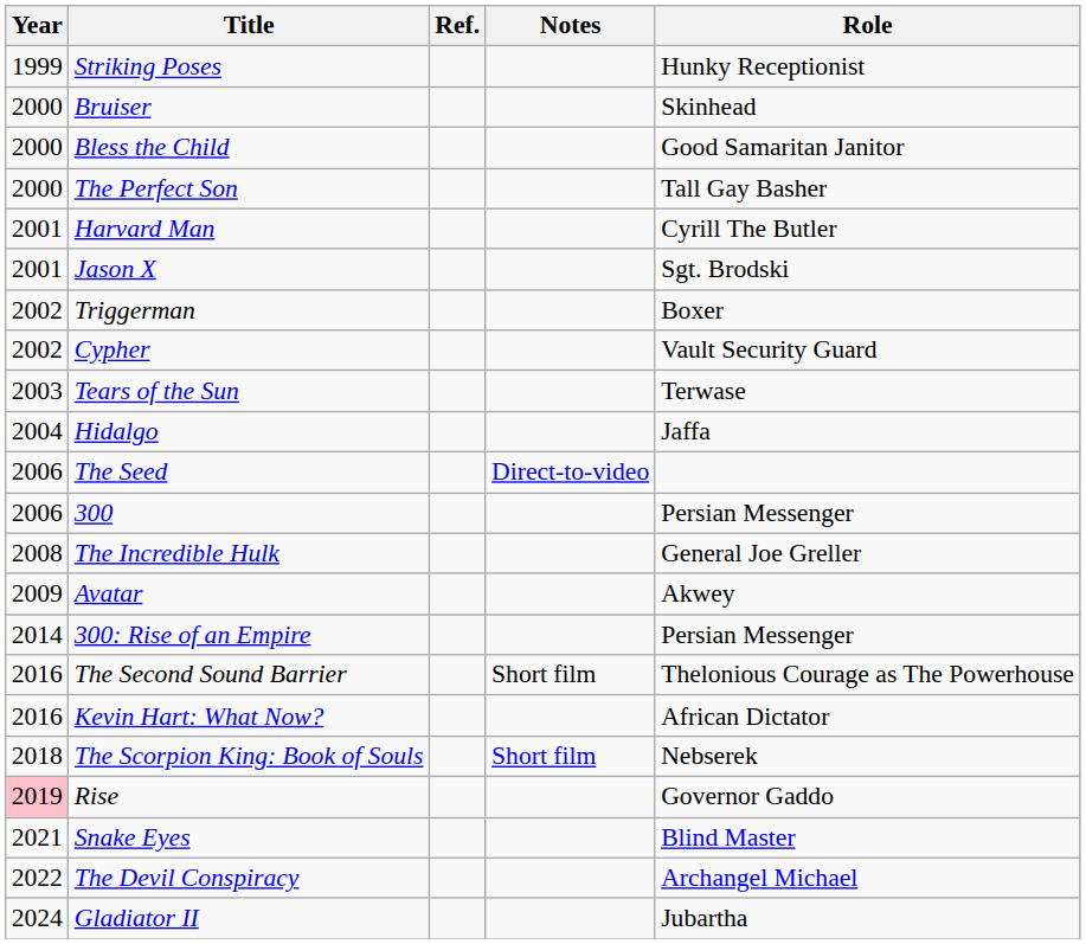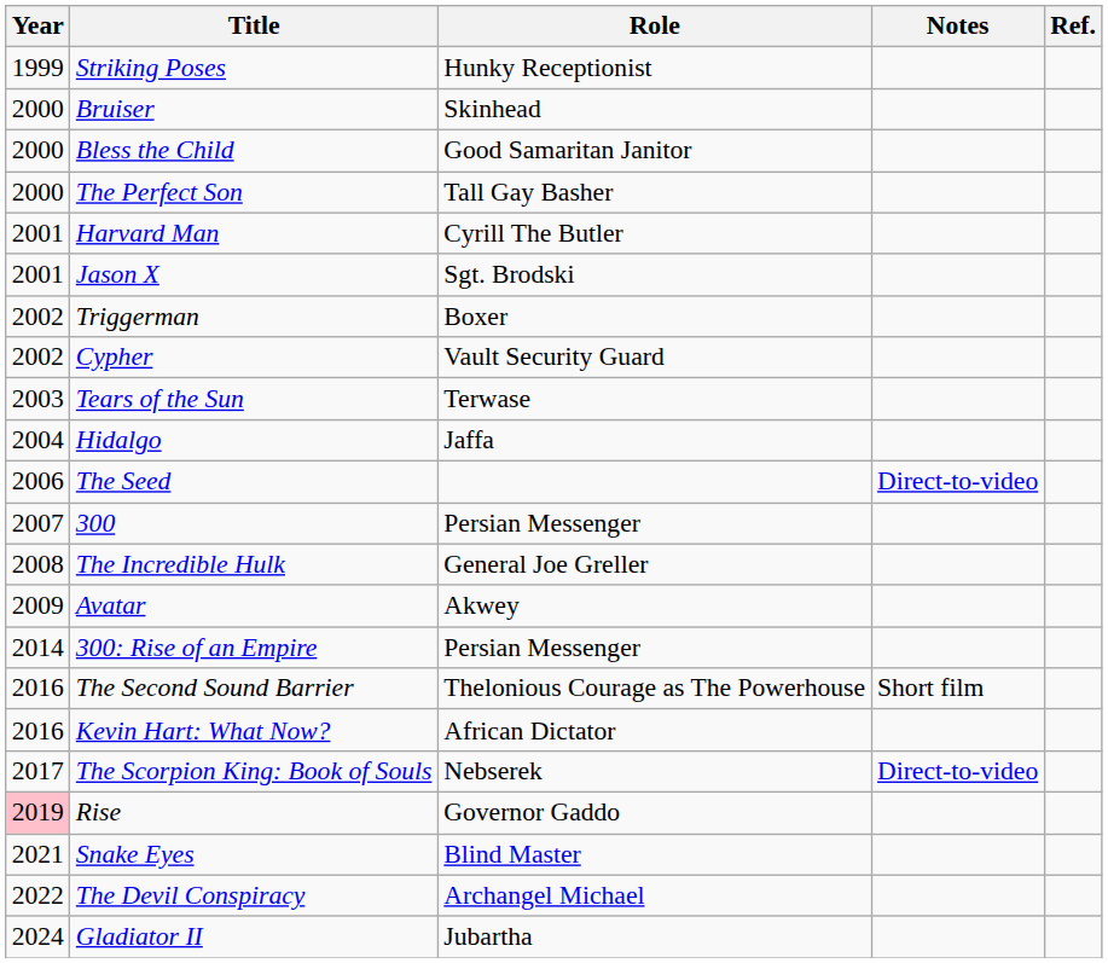columns swapped: Role <-> Ref.
300 | Year: 2006 -> 2007
The Scorpion King: Book of Souls | Year: 2018 -> 2017
The Scorpion King: Book of Souls | Notes: Short film -> Direct-to-video
